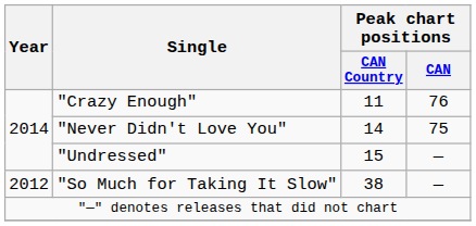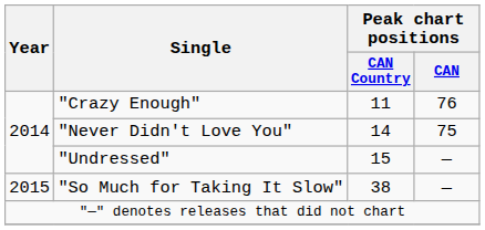"So Much for Taking It Slow" | Year: 2012 -> 2015
